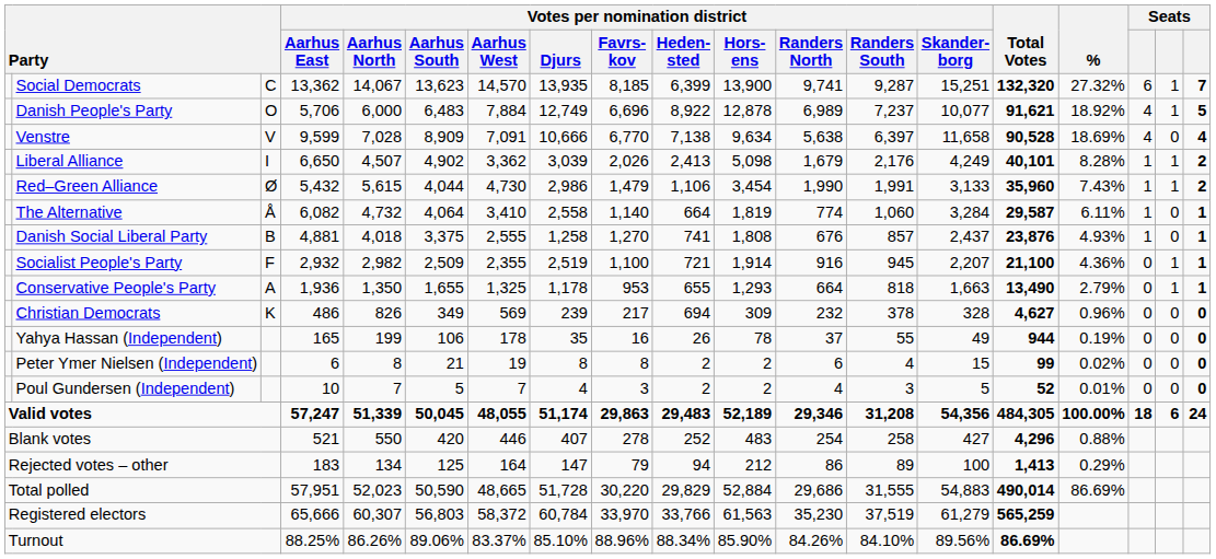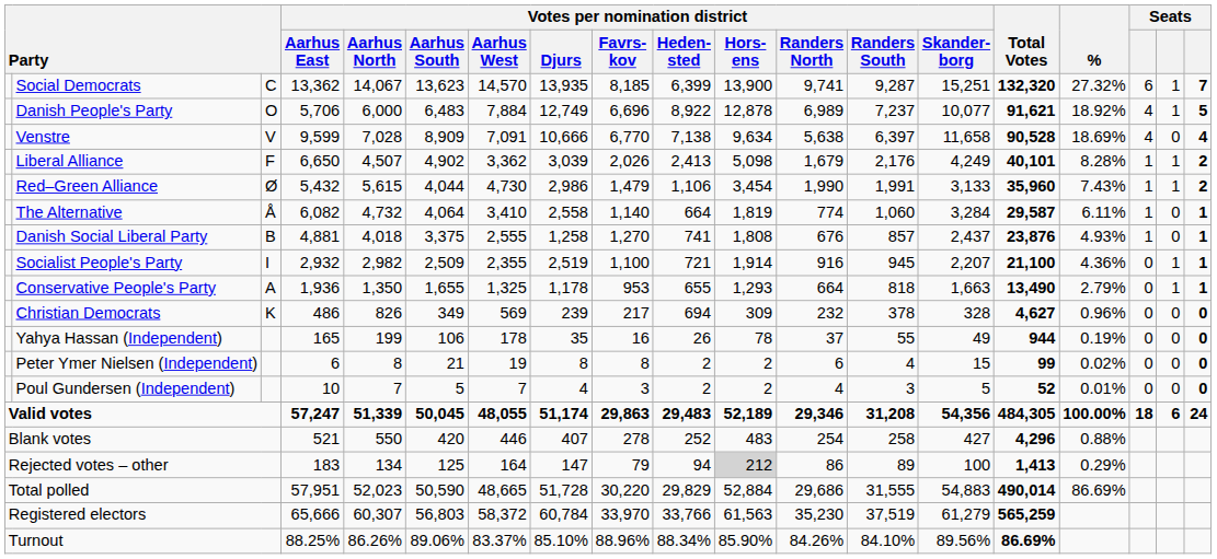Liberal Alliance | column 3: I -> F
Socialist People's Party | column 3: F -> I
Rejected votes – other | Votes per nomination district / Hors- ens: no background -> lightgrey background
